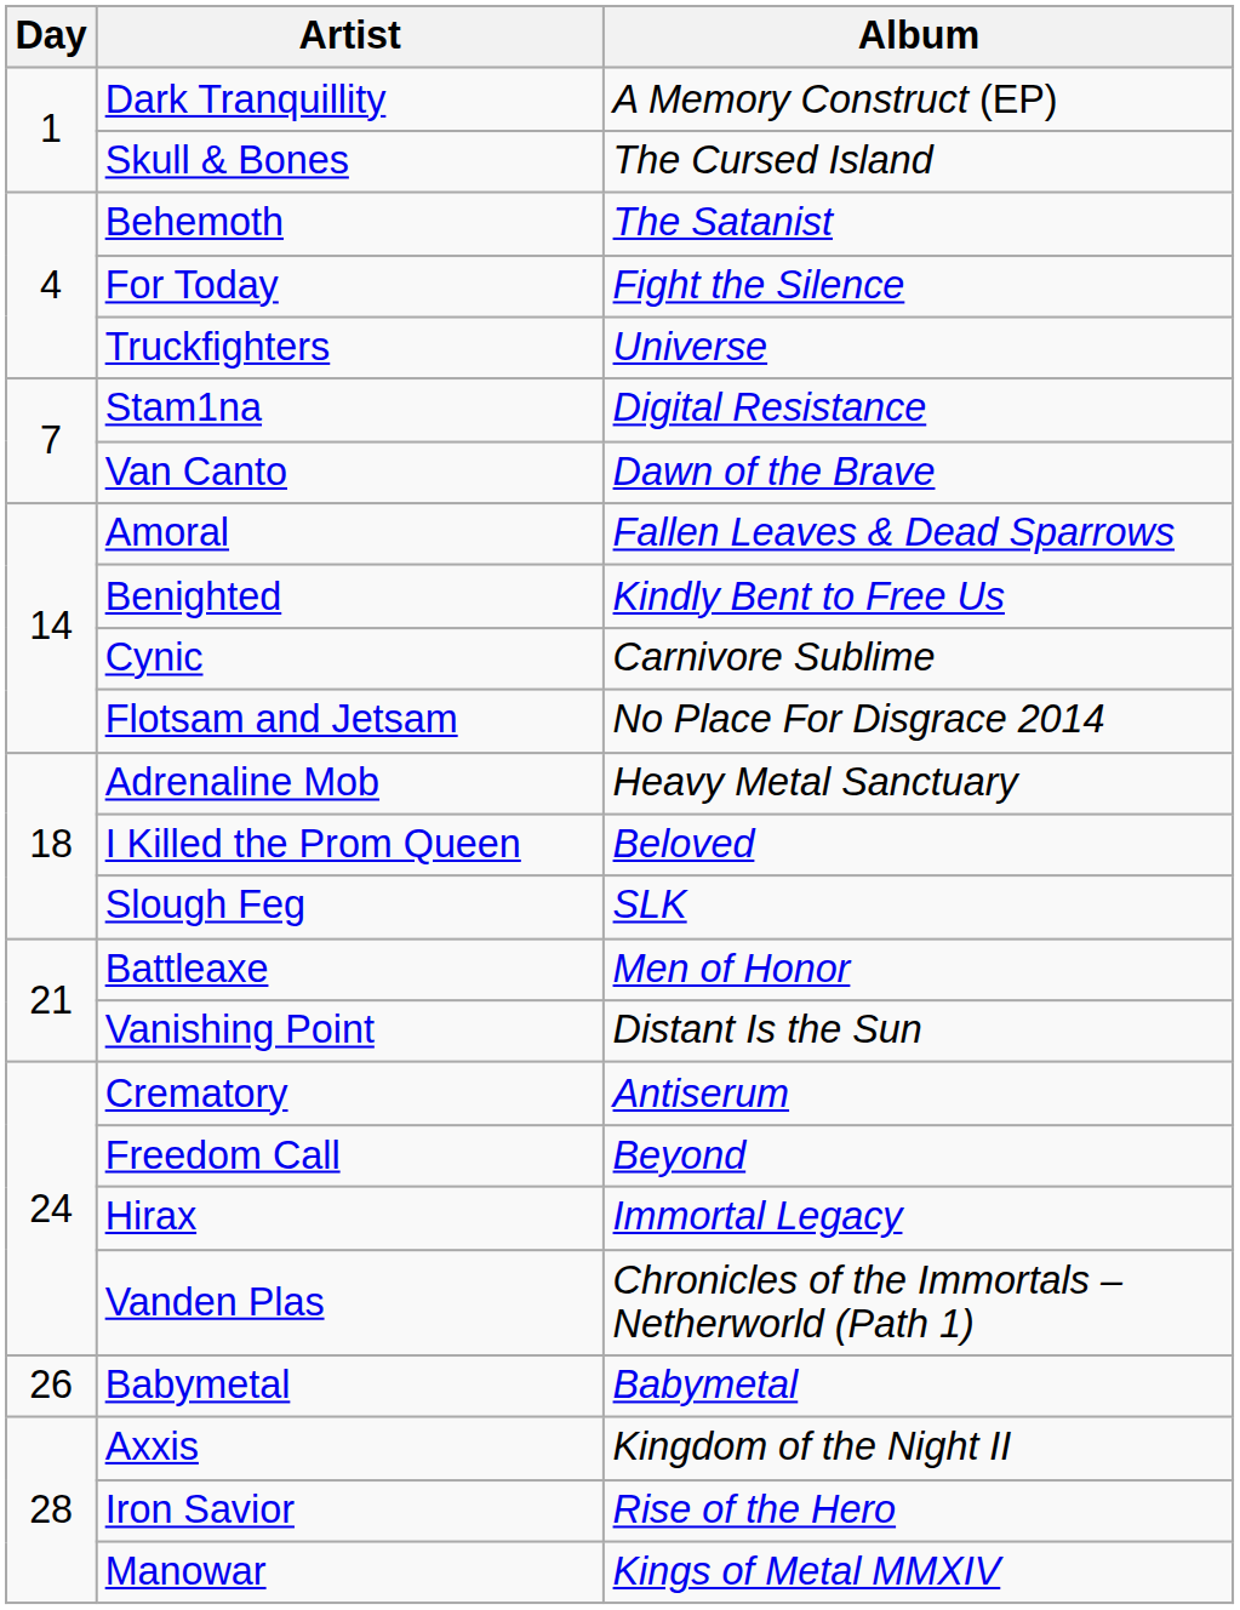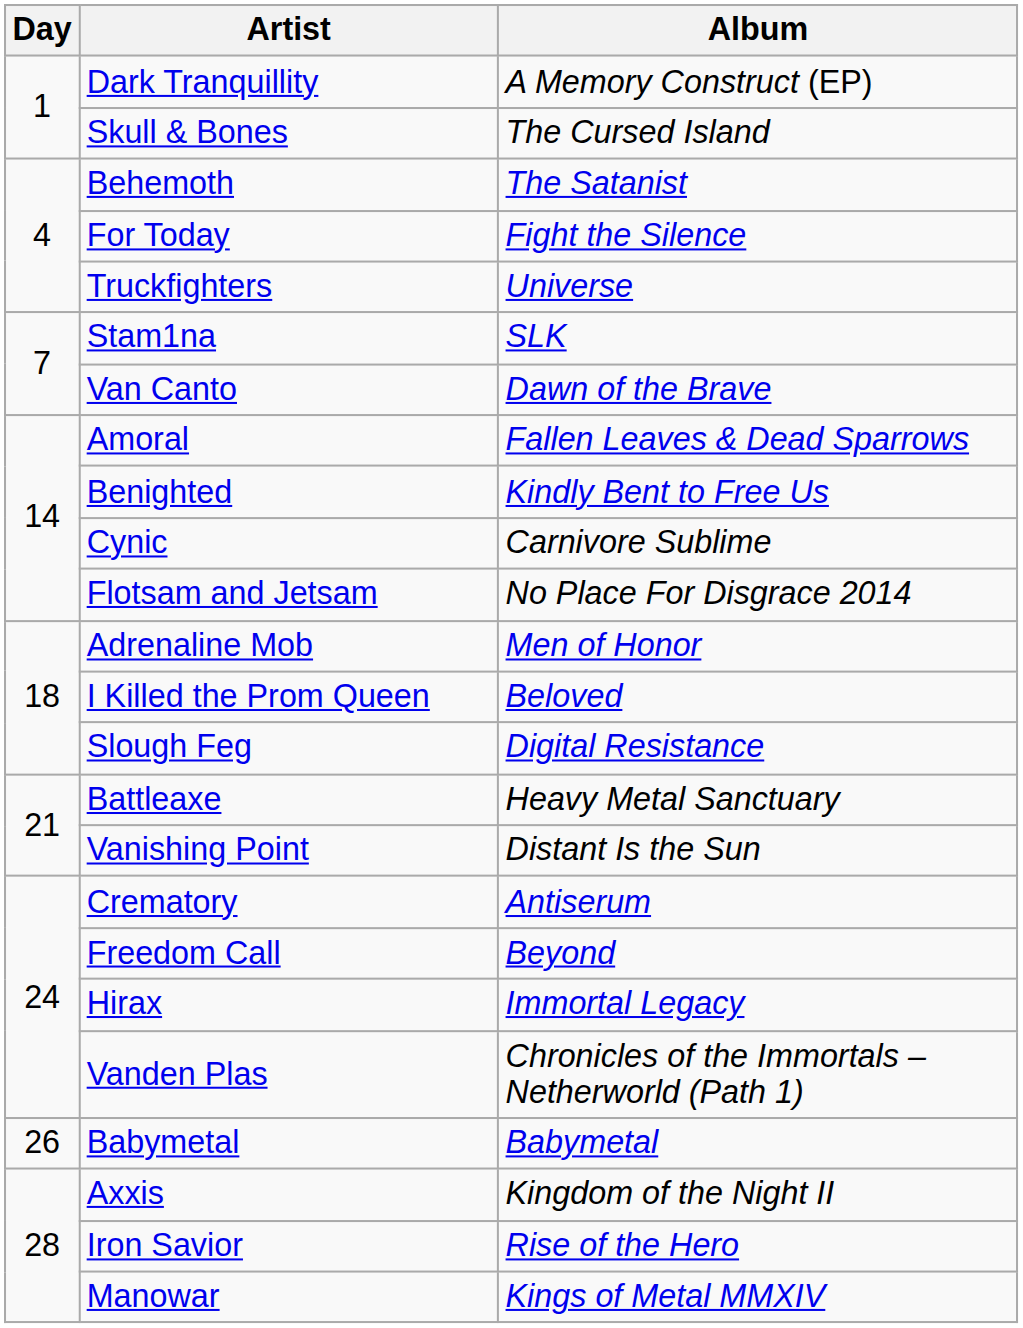Stam1na | Album: Digital Resistance -> SLK
Adrenaline Mob | Album: Heavy Metal Sanctuary -> Men of Honor
Slough Feg | Album: SLK -> Digital Resistance
Battleaxe | Album: Men of Honor -> Heavy Metal Sanctuary
